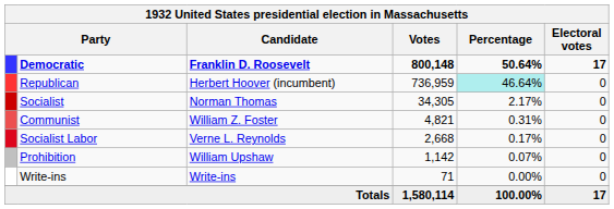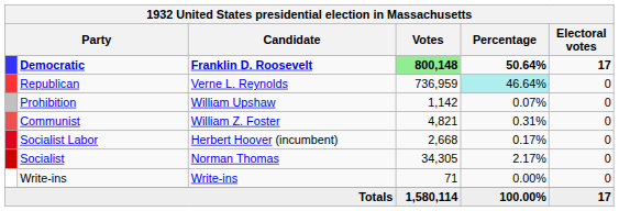Democratic | Votes: no background -> lightgreen background
Republican | Candidate: Herbert Hoover (incumbent) -> Verne L. Reynolds
rows swapped: Socialist <-> Prohibition
Socialist Labor | Candidate: Verne L. Reynolds -> Herbert Hoover (incumbent)
